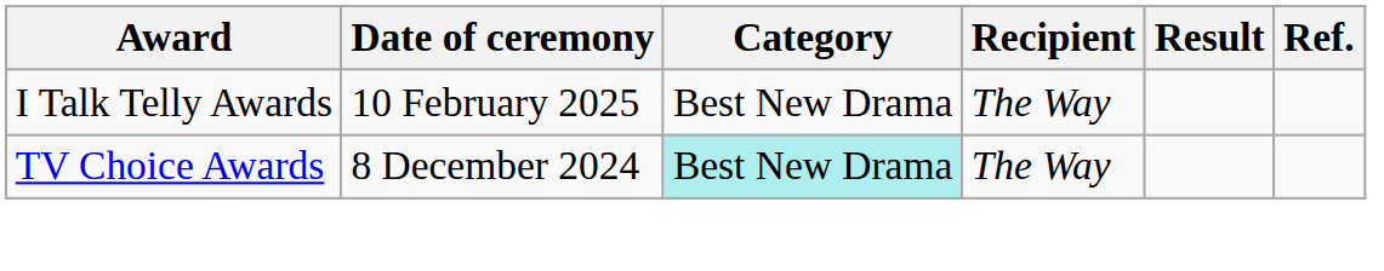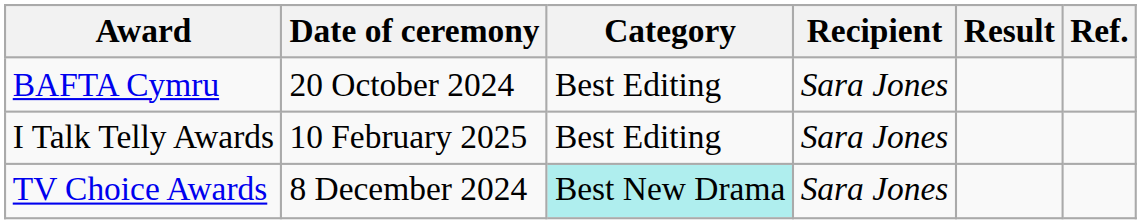+ row: BAFTA Cymru | 20 October 2024 | Best Editing | Sara Jones
I Talk Telly Awards | Category: Best New Drama -> Best Editing
I Talk Telly Awards | Recipient: The Way -> Sara Jones
TV Choice Awards | Recipient: The Way -> Sara Jones
